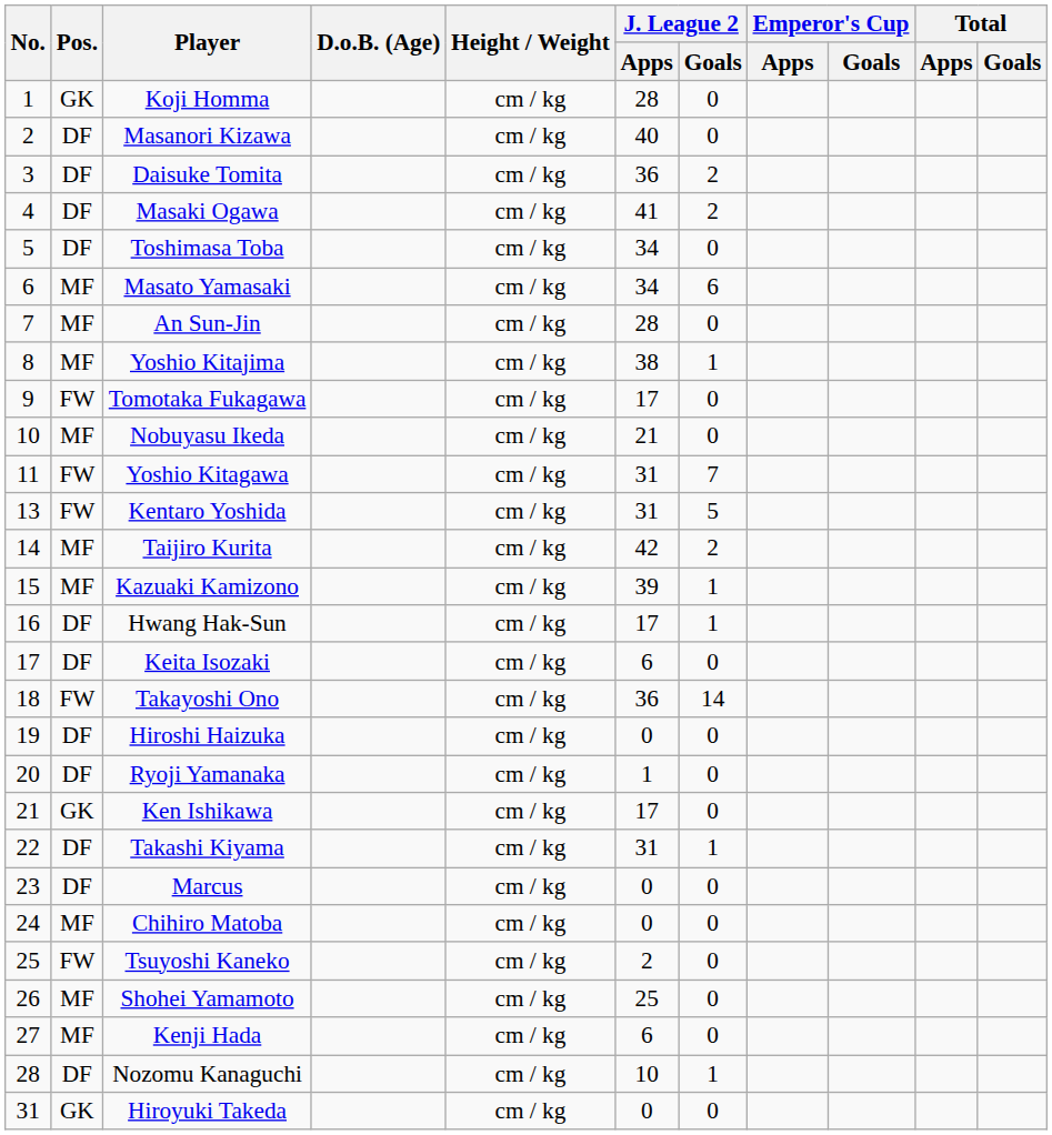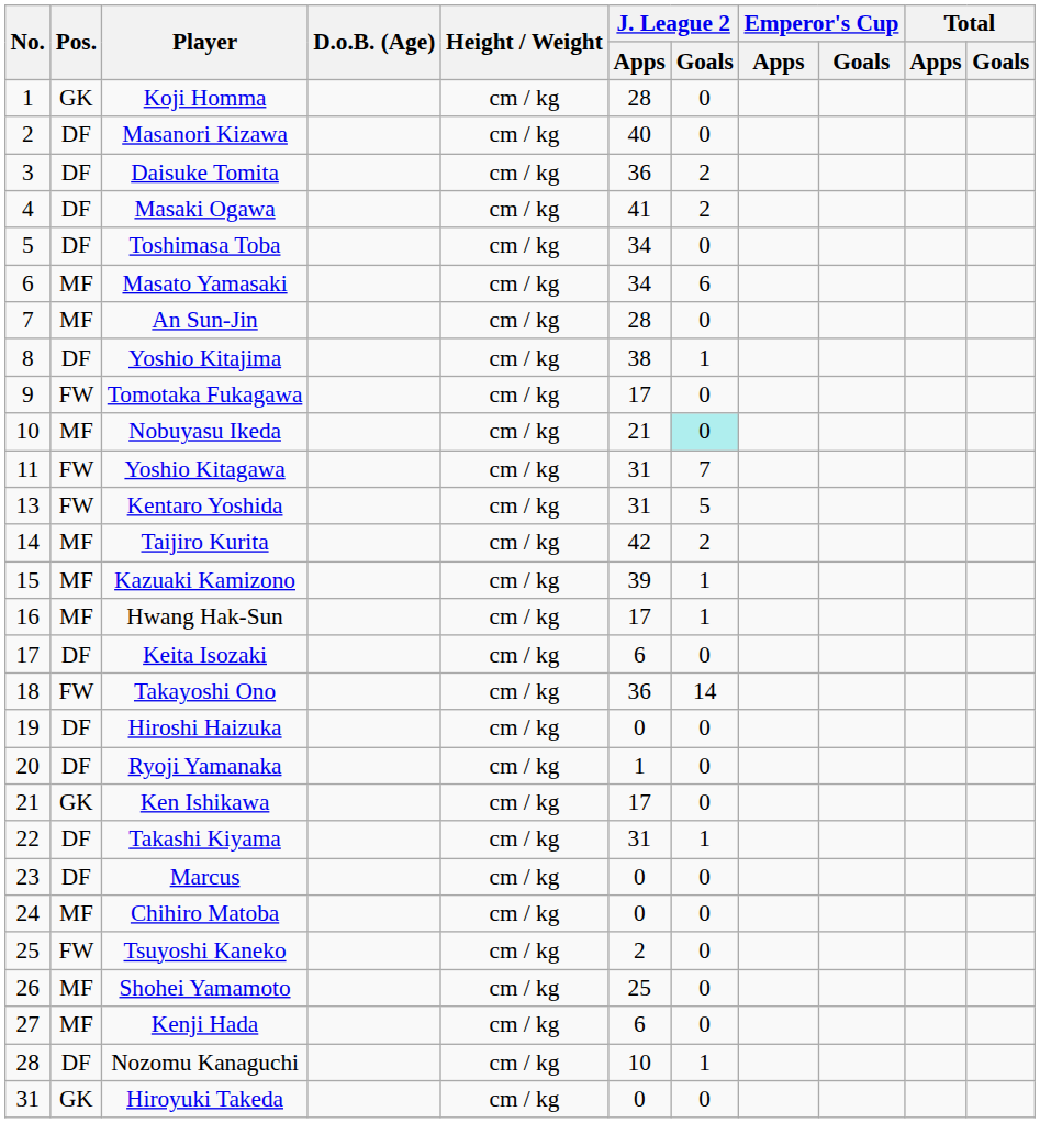Yoshio Kitajima | Pos.: MF -> DF
Nobuyasu Ikeda | J. League 2 / Goals: no background -> paleturquoise background
Hwang Hak-Sun | Pos.: DF -> MF
